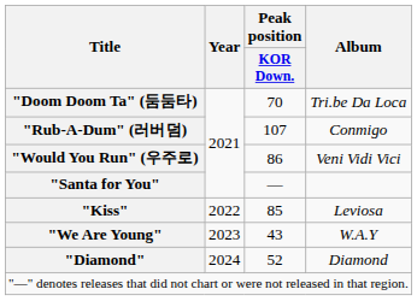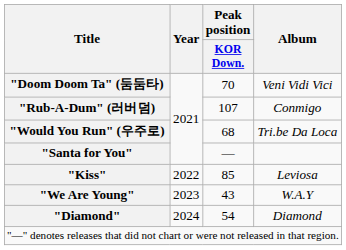"Doom Doom Ta" (둠둠타) | Album: Tri.be Da Loca -> Veni Vidi Vici
"Would You Run" (우주로) | Peak position / KOR Down.: 86 -> 68
"Would You Run" (우주로) | Album: Veni Vidi Vici -> Tri.be Da Loca
"Diamond" | Peak position / KOR Down.: 52 -> 54
